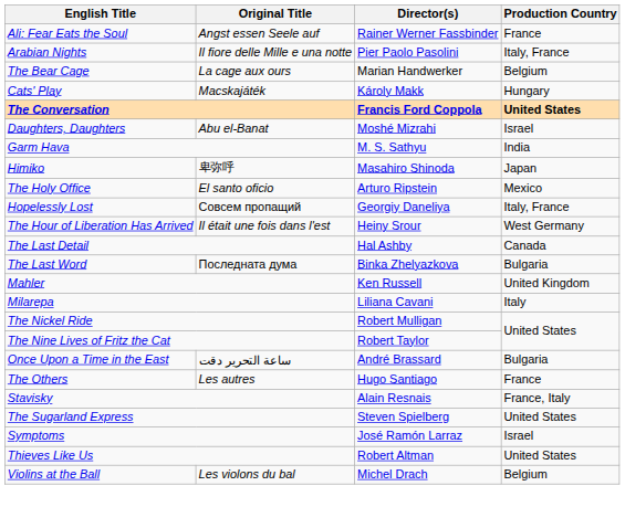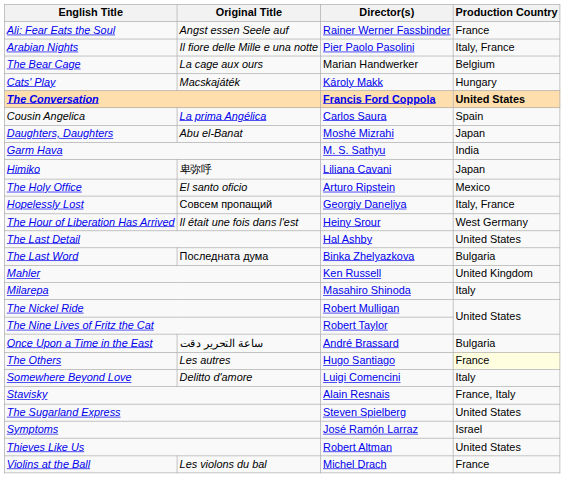+ row: Cousin Angelica | La prima Angélica | Carlos Saura | Spain
Daughters, Daughters | Production Country: Israel -> Japan
Himiko | Director(s): Masahiro Shinoda -> Liliana Cavani
The Last Detail | Production Country: Canada -> United States
Milarepa | Director(s): Liliana Cavani -> Masahiro Shinoda
The Others | Production Country: no background -> lightyellow background
+ row: Somewhere Beyond Love | Delitto d'amore | Luigi Comencini | Italy
Violins at the Ball | Production Country: Belgium -> France
